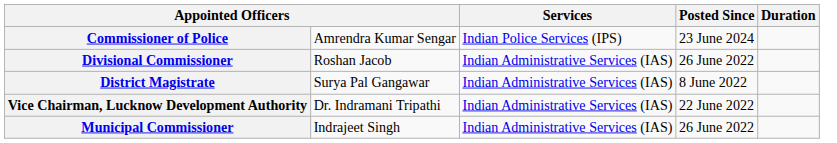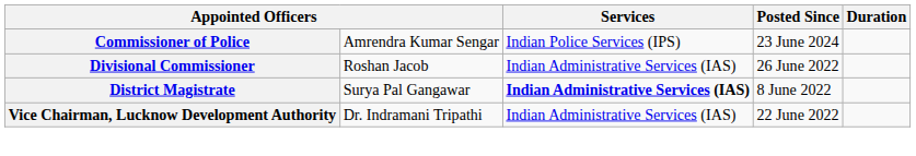District Magistrate | Services: normal -> bold
- row: Municipal Commissioner | Indrajeet Singh | Indian Administrative Services (IAS) | 26 June 2022
